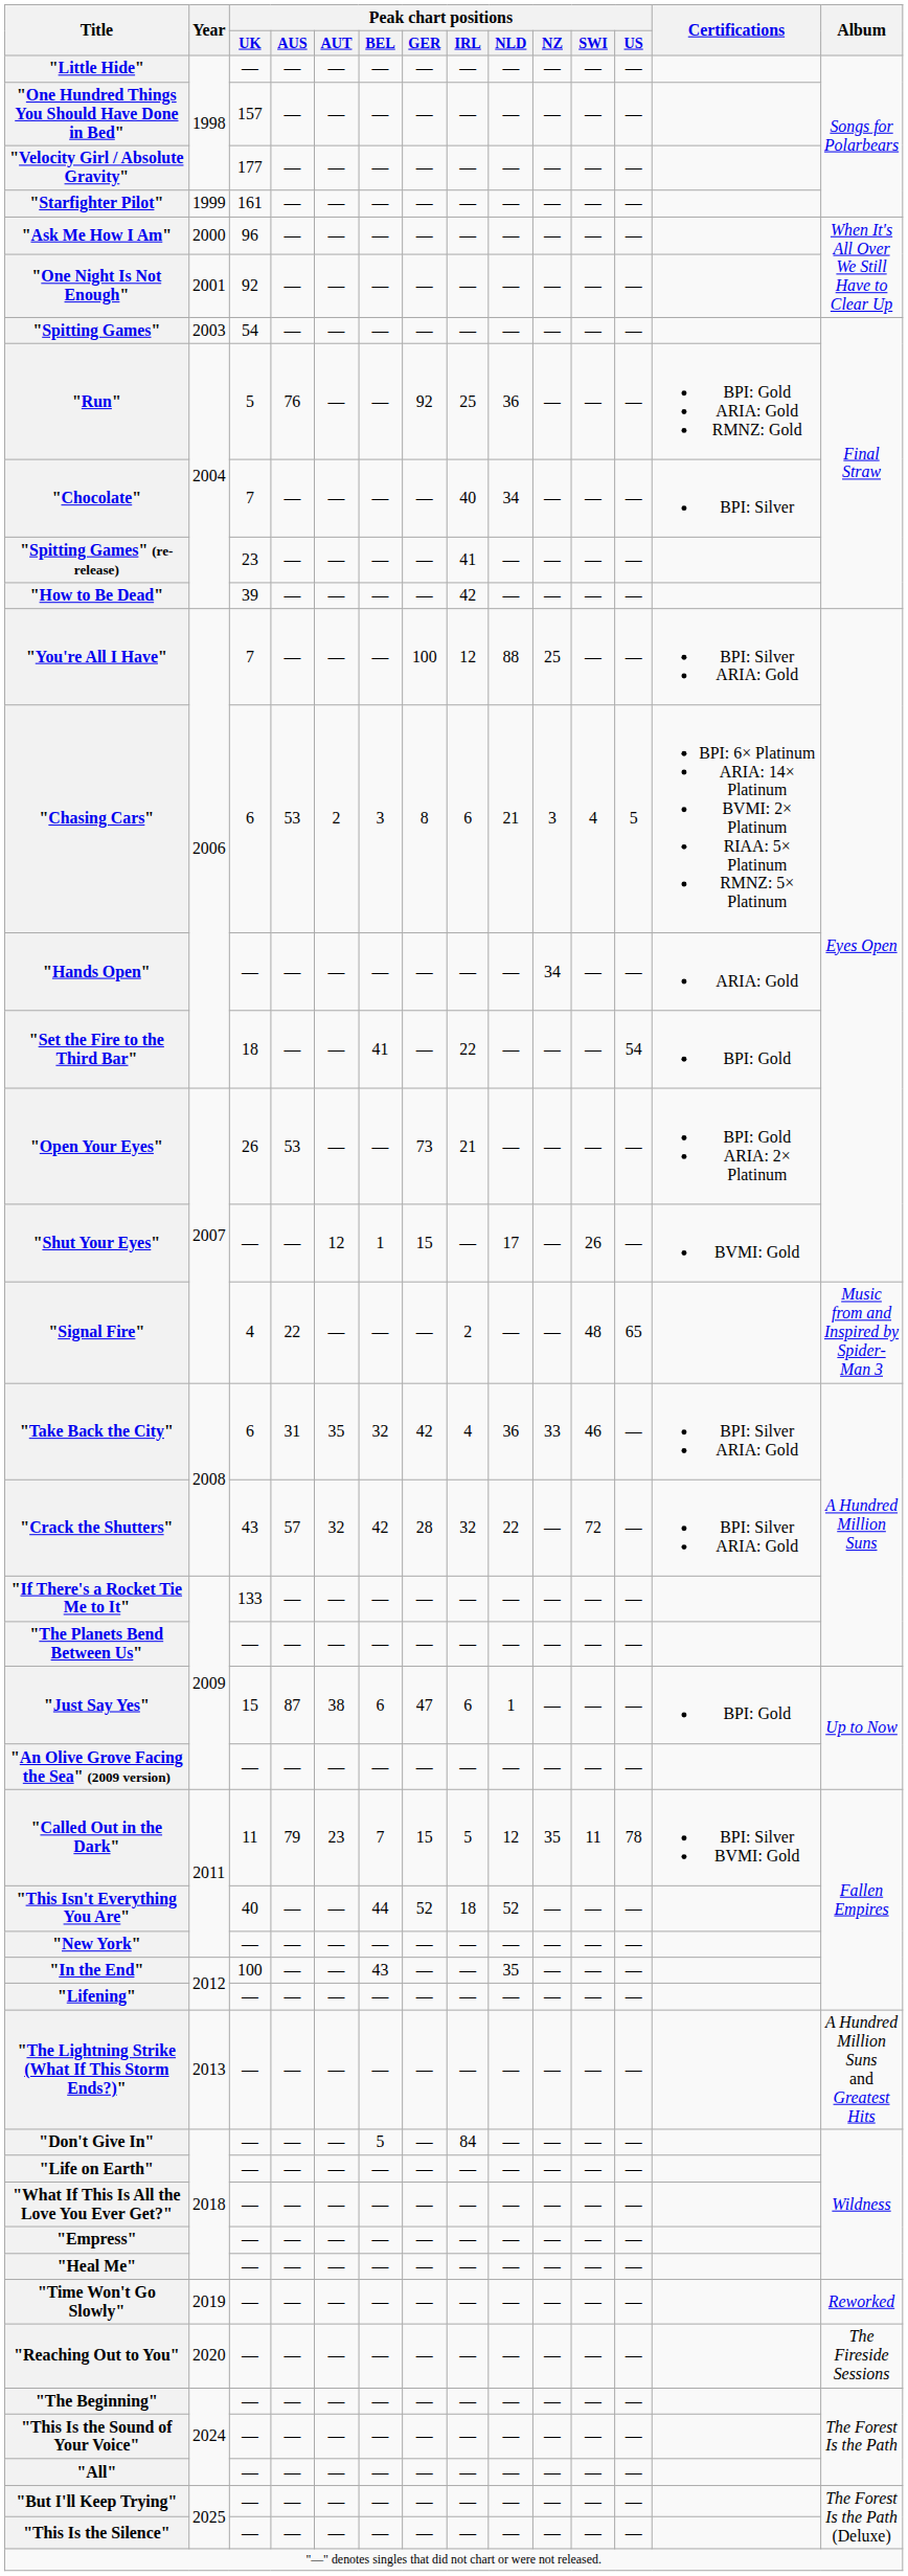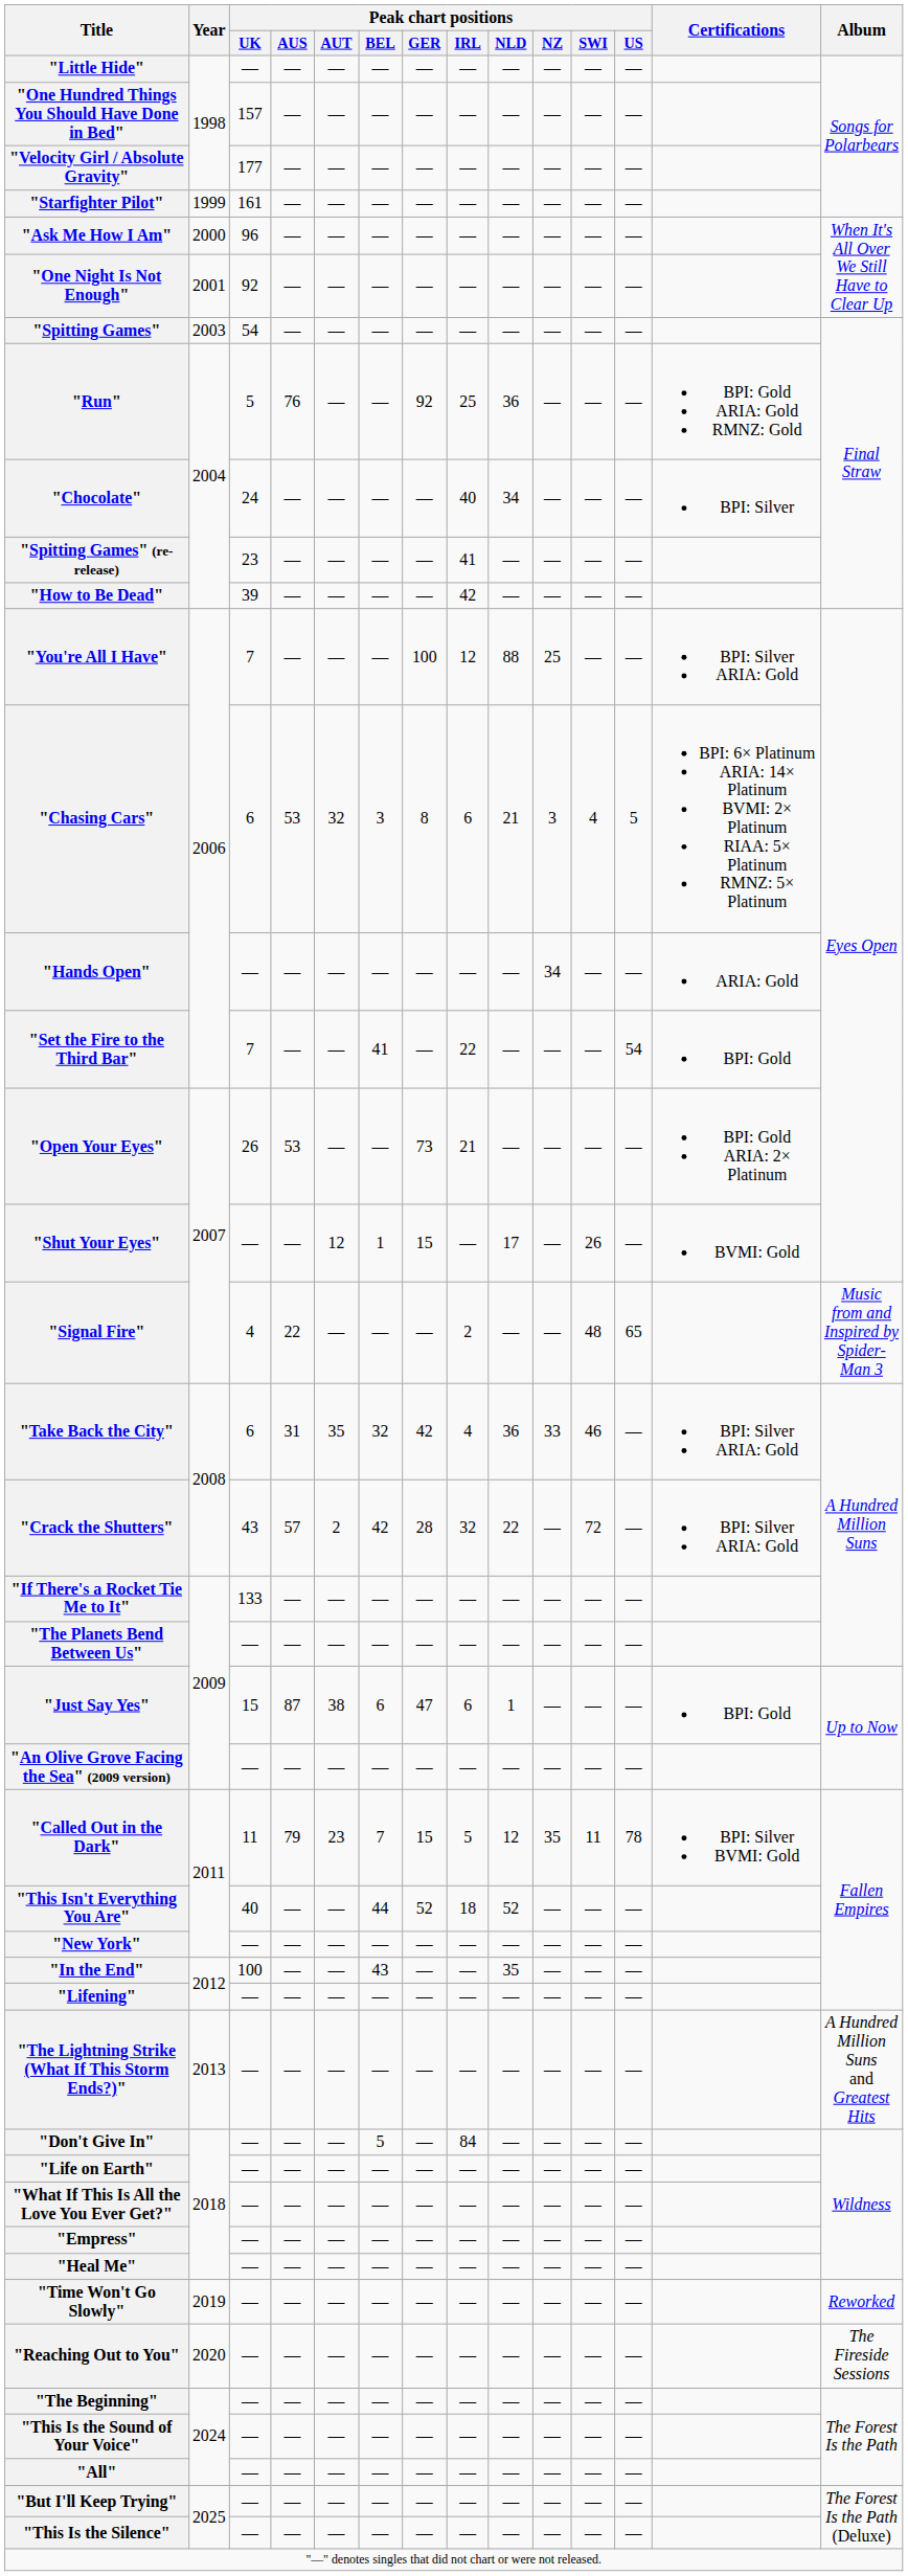"Chocolate" | Peak chart positions / UK: 7 -> 24
"Chasing Cars" | Peak chart positions / AUT: 2 -> 32
"Set the Fire to the Third Bar" | Peak chart positions / UK: 18 -> 7
"Crack the Shutters" | Peak chart positions / AUT: 32 -> 2
